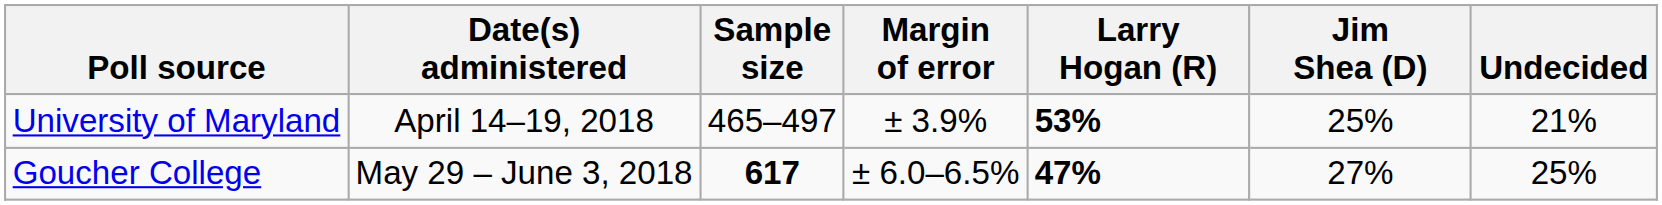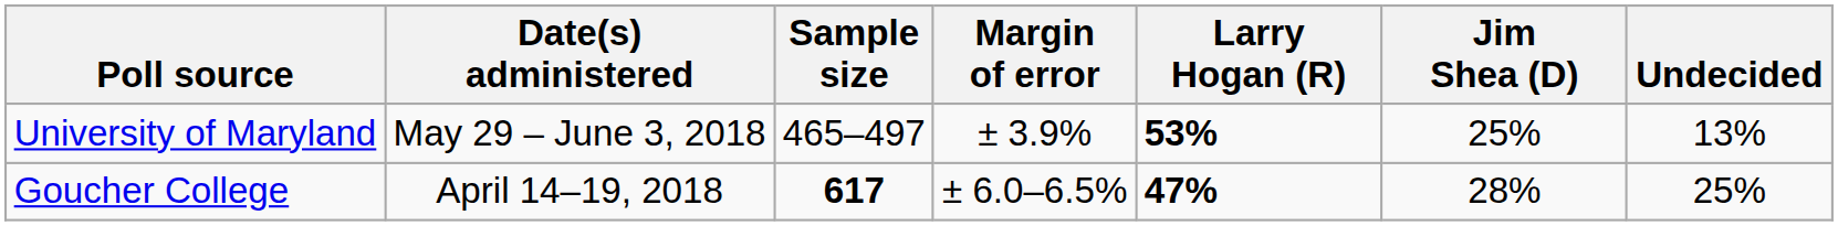University of Maryland | Date(s) administered: April 14–19, 2018 -> May 29 – June 3, 2018
University of Maryland | Undecided: 21% -> 13%
Goucher College | Date(s) administered: May 29 – June 3, 2018 -> April 14–19, 2018
Goucher College | Jim Shea (D): 27% -> 28%
